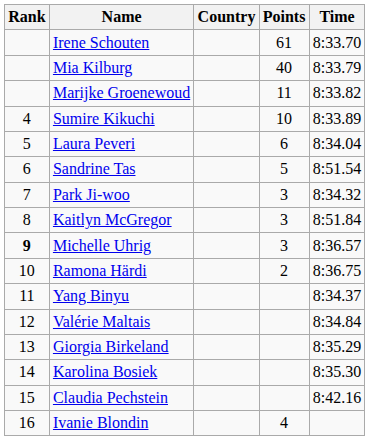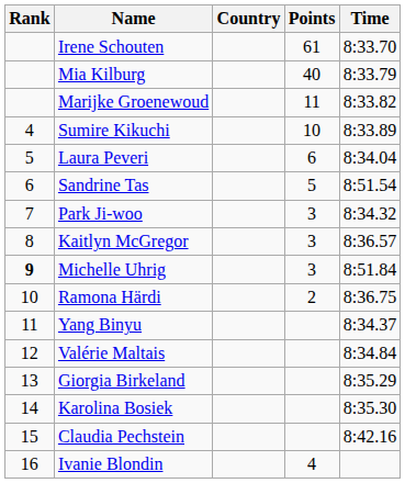Kaitlyn McGregor | Time: 8:51.84 -> 8:36.57
Michelle Uhrig | Time: 8:36.57 -> 8:51.84
